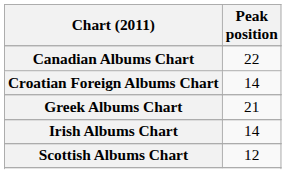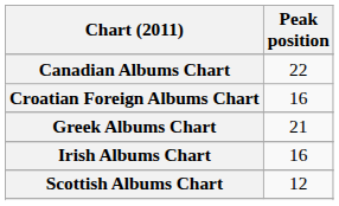Croatian Foreign Albums Chart | Peak position: 14 -> 16
Irish Albums Chart | Peak position: 14 -> 16
